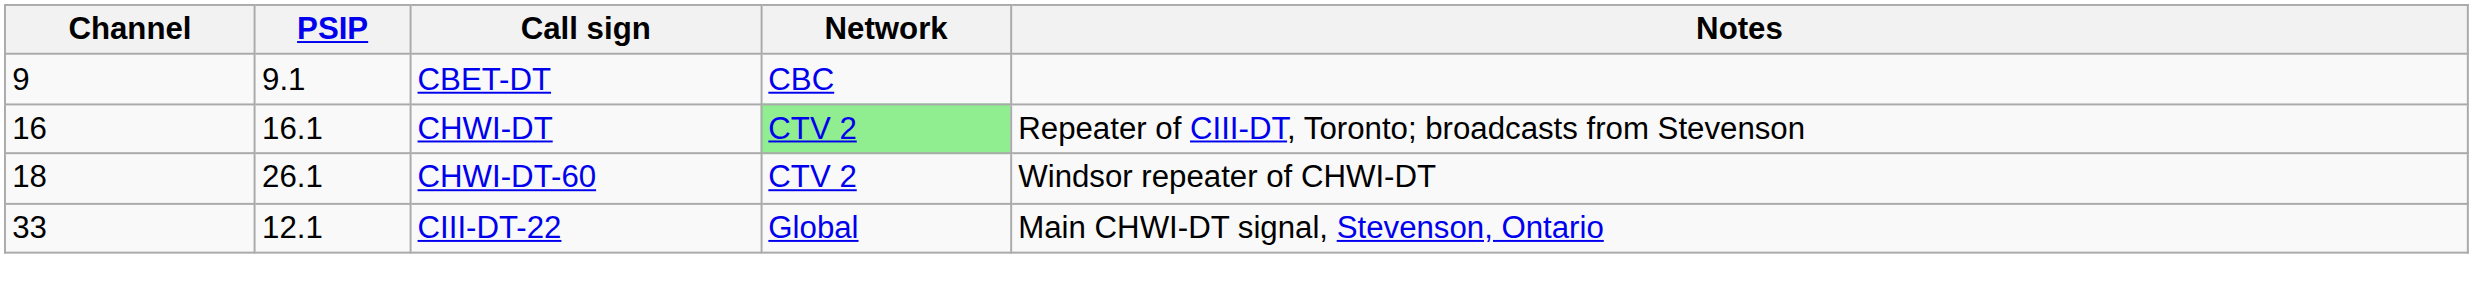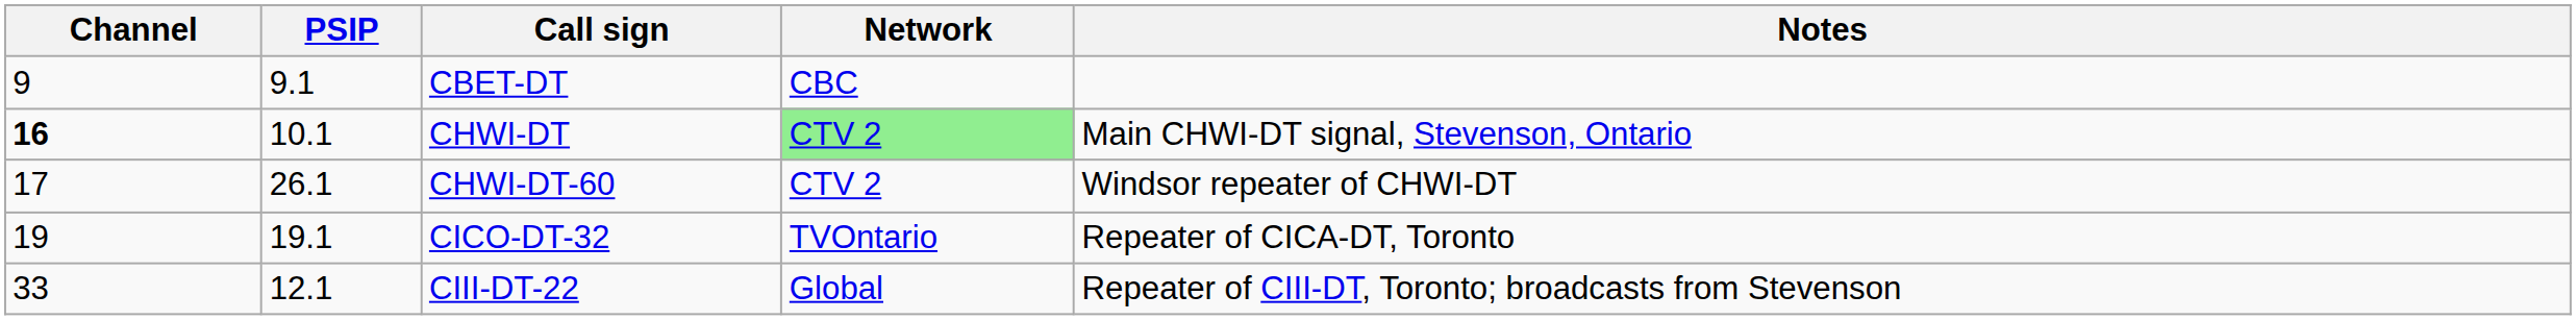CHWI-DT | Channel: normal -> bold
CHWI-DT | PSIP: 16.1 -> 10.1
CHWI-DT | Notes: Repeater of CIII-DT, Toronto; broadcasts from Stevenson -> Main CHWI-DT signal, Stevenson, Ontario
CHWI-DT-60 | Channel: 18 -> 17
+ row: 19 | 19.1 | CICO-DT-32 | TVOntario | Repeater of CICA-DT, Toronto
CIII-DT-22 | Notes: Main CHWI-DT signal, Stevenson, Ontario -> Repeater of CIII-DT, Toronto; broadcasts from Stevenson
